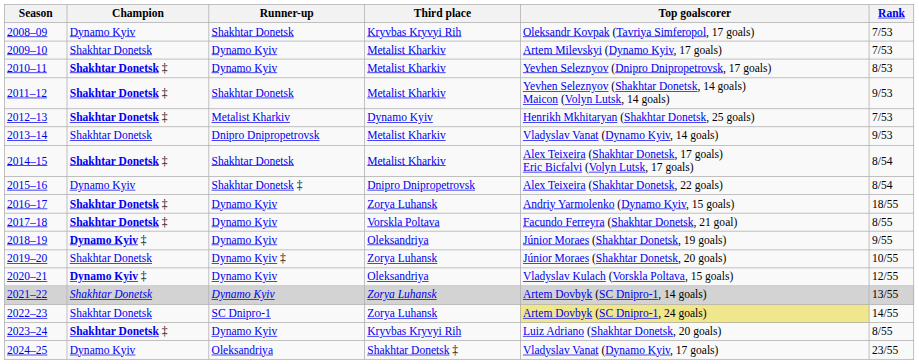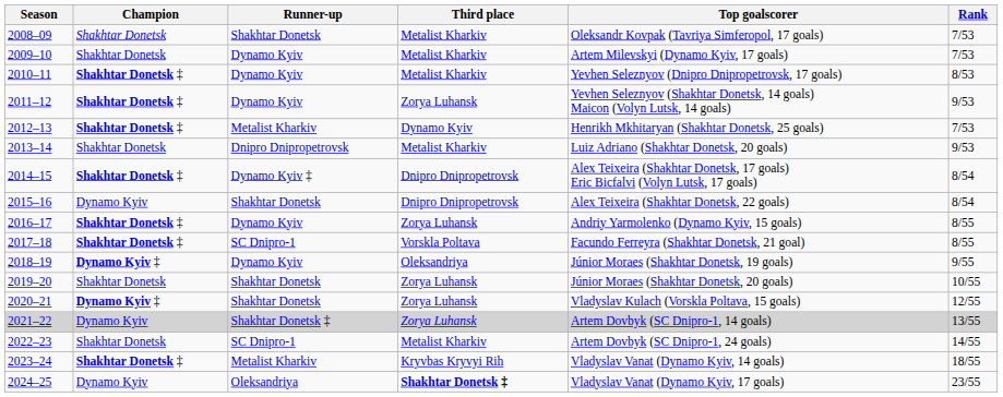2008–09 | Champion: Dynamo Kyiv -> Shakhtar Donetsk
2008–09 | Third place: Kryvbas Kryvyi Rih -> Metalist Kharkiv
2011–12 | Runner-up: Shakhtar Donetsk -> Dynamo Kyiv
2011–12 | Third place: Metalist Kharkiv -> Zorya Luhansk
2013–14 | Top goalscorer: Vladyslav Vanat (Dynamo Kyiv, 14 goals) -> Luiz Adriano (Shakhtar Donetsk, 20 goals)
2014–15 | Runner-up: Shakhtar Donetsk -> Dynamo Kyiv ‡
2014–15 | Third place: Metalist Kharkiv -> Dnipro Dnipropetrovsk
2015–16 | Runner-up: Shakhtar Donetsk ‡ -> Shakhtar Donetsk
2016–17 | Rank: 18/55 -> 8/55
2017–18 | Runner-up: Dynamo Kyiv -> SC Dnipro-1
2019–20 | Runner-up: Dynamo Kyiv ‡ -> Shakhtar Donetsk
2020–21 | Runner-up: Dynamo Kyiv -> Shakhtar Donetsk
2020–21 | Third place: Oleksandriya -> Zorya Luhansk
2021–22 | Champion: Shakhtar Donetsk -> Dynamo Kyiv
2021–22 | Runner-up: Dynamo Kyiv -> Shakhtar Donetsk ‡
2022–23 | Third place: Zorya Luhansk -> Metalist Kharkiv
2022–23 | Top goalscorer: khaki background -> no background
2023–24 | Runner-up: Dynamo Kyiv -> Metalist Kharkiv
2023–24 | Top goalscorer: Luiz Adriano (Shakhtar Donetsk, 20 goals) -> Vladyslav Vanat (Dynamo Kyiv, 14 goals)
2023–24 | Rank: 8/55 -> 18/55
2024–25 | Third place: normal -> bold
